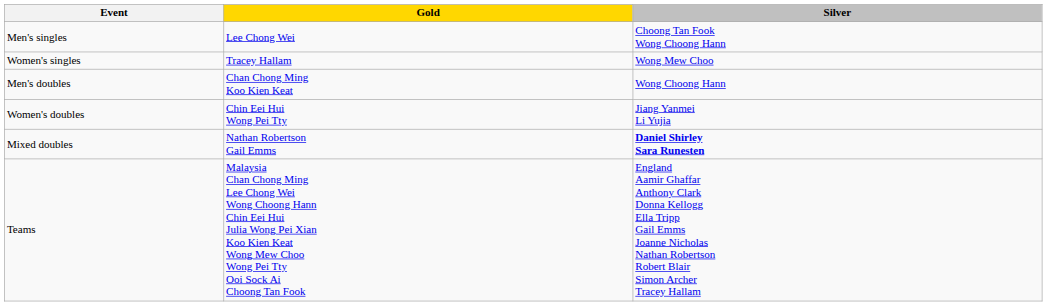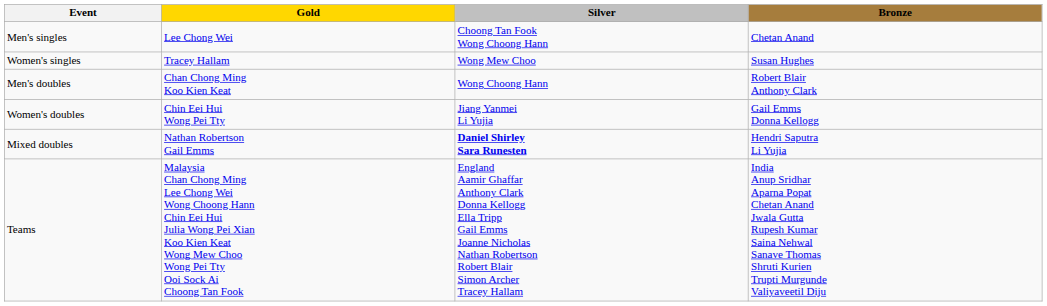+ column: Bronze | Chetan Anand | Susan Hughes | Robert Blair Anthony Clark | Gail Emms Donna Kellogg | Hendri Saputra Li Yujia | India Anup Sridhar Aparna Popat Chetan Anand Jwala Gutta Rupesh Kumar Saina Nehwal Sanave Thomas Shruti Kurien Trupti Murgunde Valiyaveetil Diju
